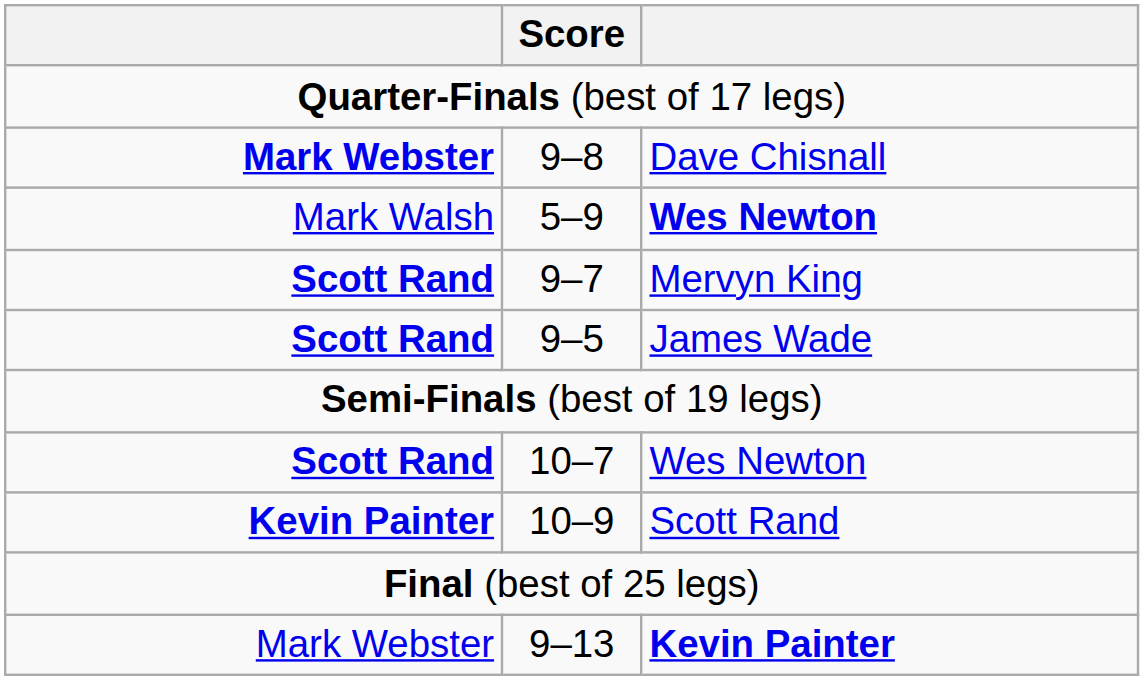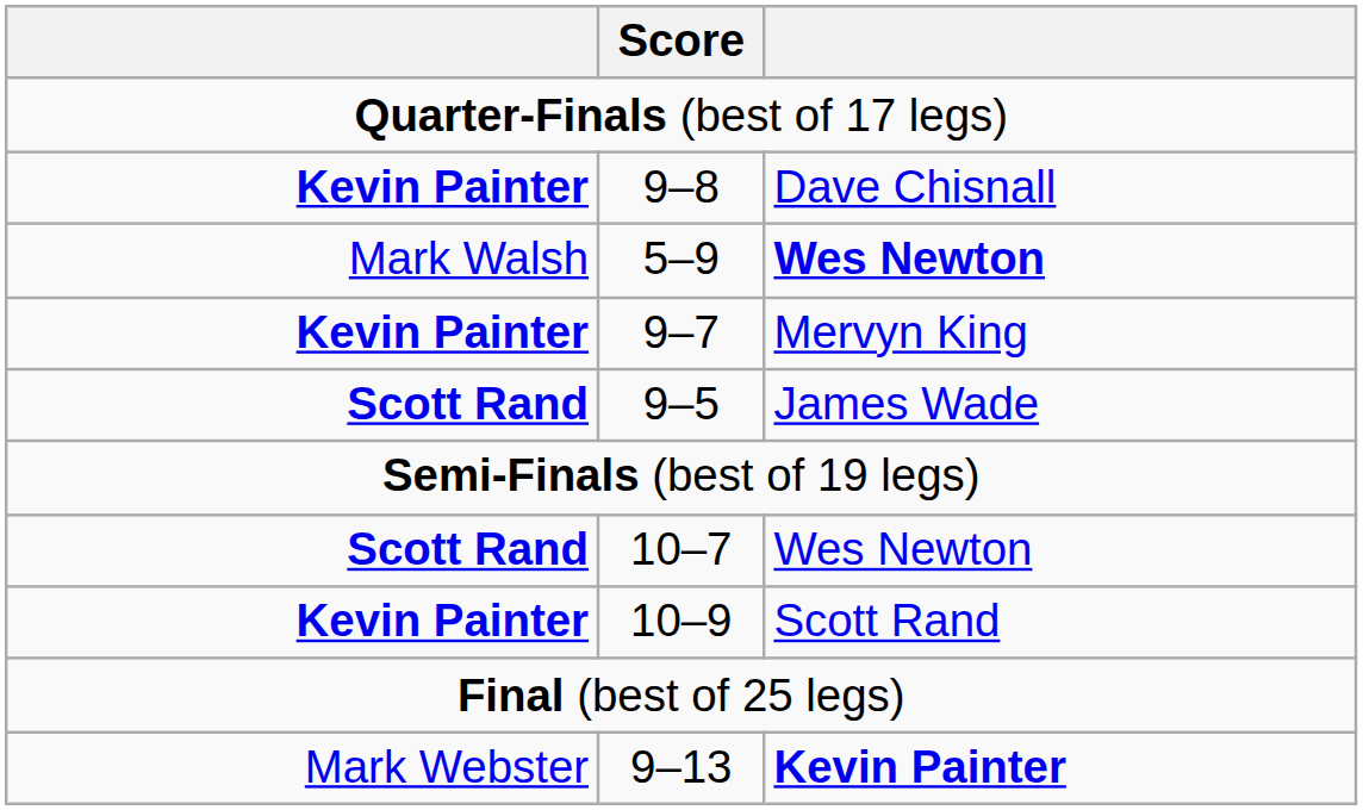Dave Chisnall | column 1: Mark Webster -> Kevin Painter
Mervyn King | column 1: Scott Rand -> Kevin Painter
